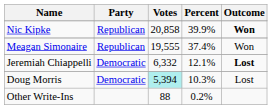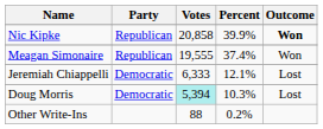Jeremiah Chiappelli | Votes: 6,332 -> 6,333
Jeremiah Chiappelli | Outcome: bold -> normal
